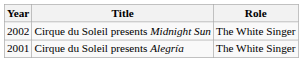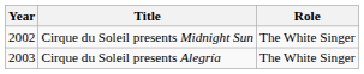Cirque du Soleil presents Alegría | Year: 2001 -> 2003
